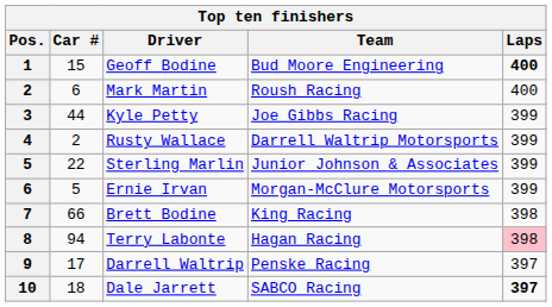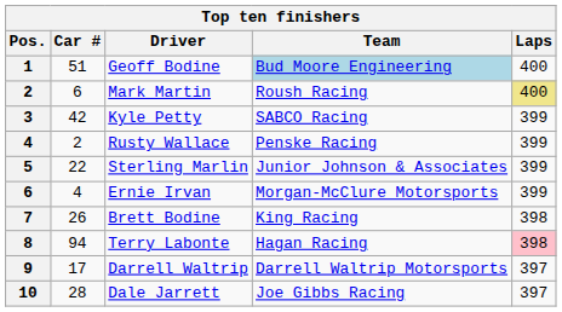Geoff Bodine | Car #: 15 -> 51
Geoff Bodine | Team: no background -> lightblue background
Geoff Bodine | Laps: bold -> normal
Mark Martin | Laps: no background -> khaki background
Kyle Petty | Car #: 44 -> 42
Kyle Petty | Team: Joe Gibbs Racing -> SABCO Racing
Rusty Wallace | Team: Darrell Waltrip Motorsports -> Penske Racing
Ernie Irvan | Car #: 5 -> 4
Brett Bodine | Car #: 66 -> 26
Darrell Waltrip | Team: Penske Racing -> Darrell Waltrip Motorsports
Dale Jarrett | Car #: 18 -> 28
Dale Jarrett | Team: SABCO Racing -> Joe Gibbs Racing
Dale Jarrett | Laps: bold -> normal
